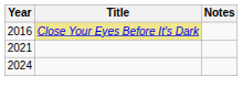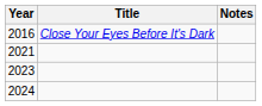2016 | Title: khaki background -> no background
+ row: 2023
